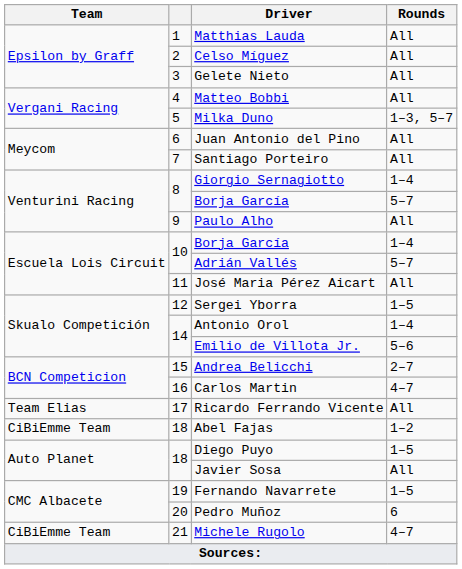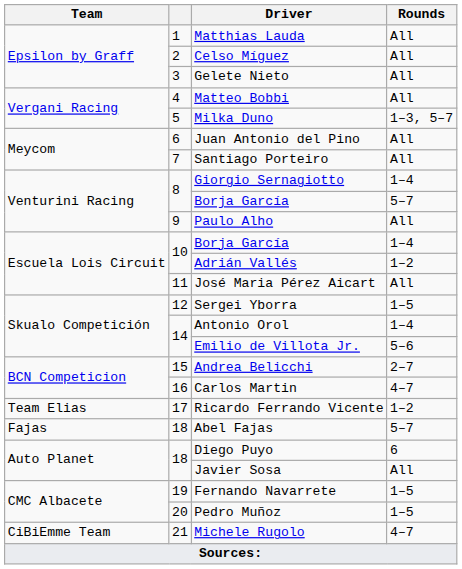Adrián Vallés | Rounds: 5–7 -> 1–2
Ricardo Ferrando Vicente | Rounds: All -> 1–2
Abel Fajas | Team: CiBiEmme Team -> Fajas
Abel Fajas | Rounds: 1–2 -> 5–7
Diego Puyo | Rounds: 1–5 -> 6
Pedro Muñoz | Rounds: 6 -> 1–5
